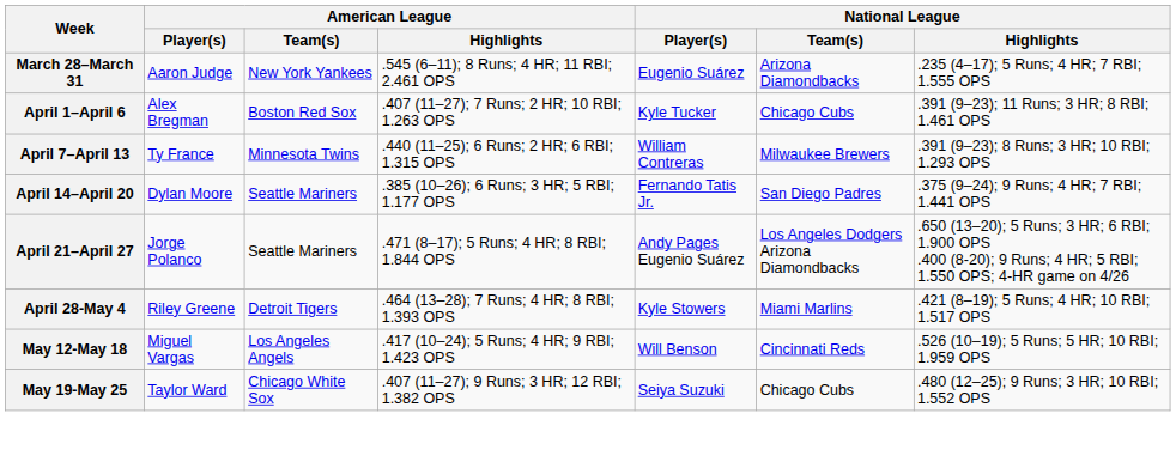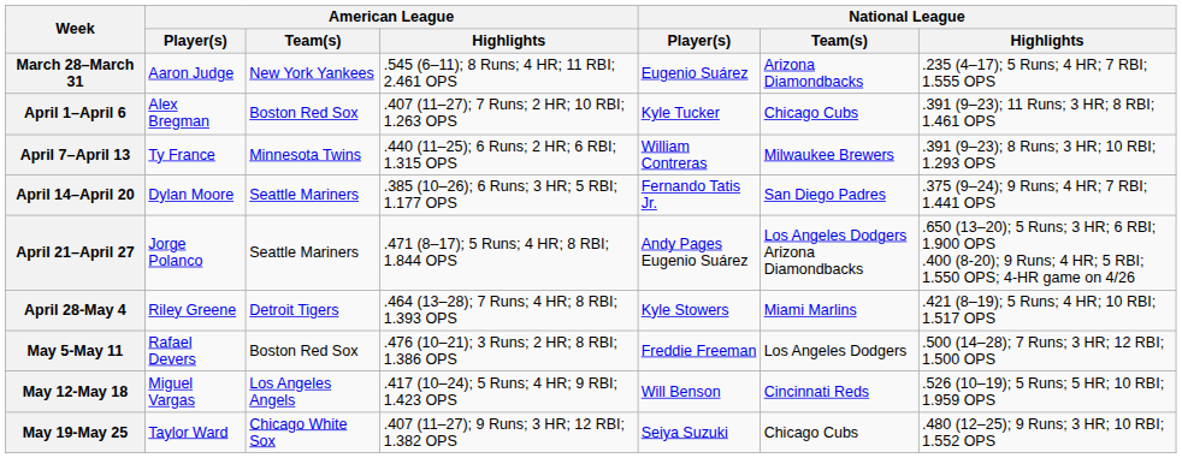+ row: May 5-May 11 | Rafael Devers | Boston Red Sox | .476 (10–21); 3 Runs; 2 HR; 8 RBI; 1.386 OPS | Freddie Freeman | Los Angeles Dodgers | .500 (14–28); 7 Runs; 3 HR; 12 RBI; 1.500 OPS
